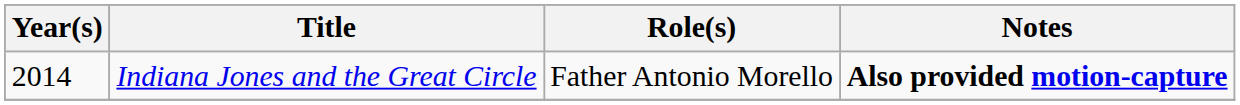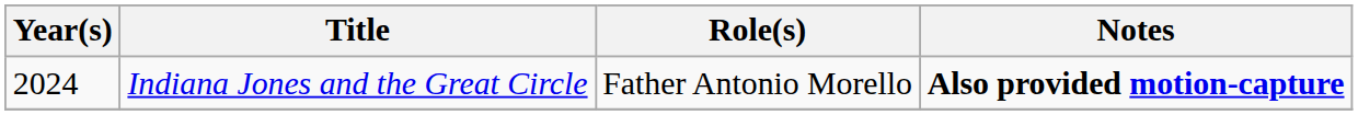Indiana Jones and the Great Circle | Year(s): 2014 -> 2024
